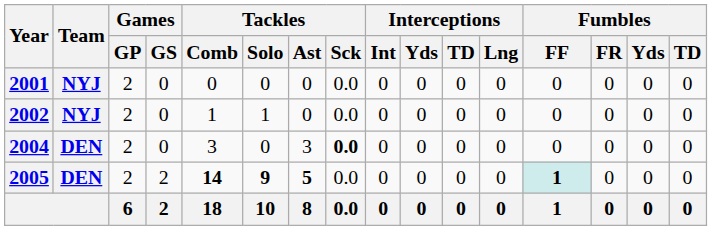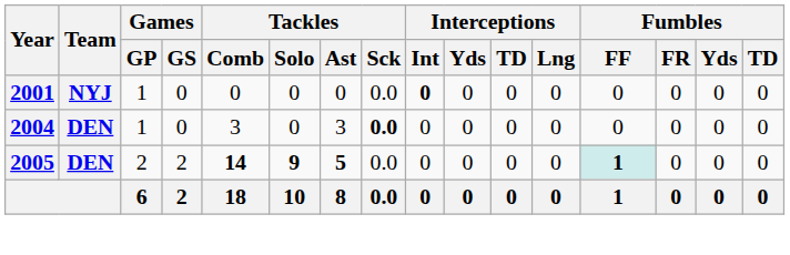2001 | Games / GP: 2 -> 1
2001 | Interceptions / Int: normal -> bold
- row: 2002 | NYJ | 2 | 0 | 1 | 1 | 0 | 0.0 | 0 | 0 | 0 | 0 | 0 | 0 | 0 | 0
2004 | Games / GP: 2 -> 1
